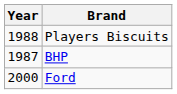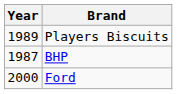Players Biscuits | Year: 1988 -> 1989
